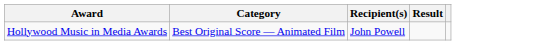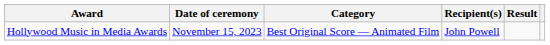+ column: Date of ceremony | November 15, 2023
